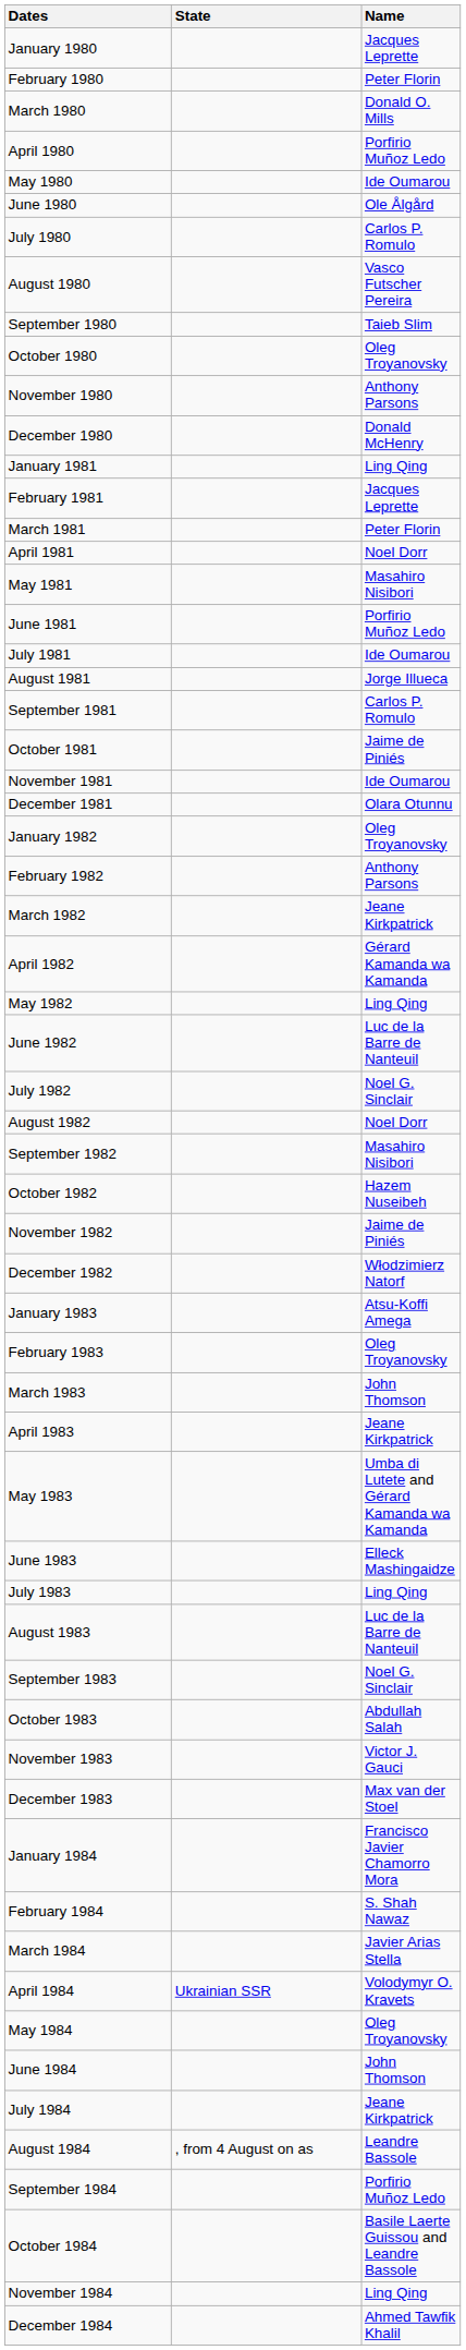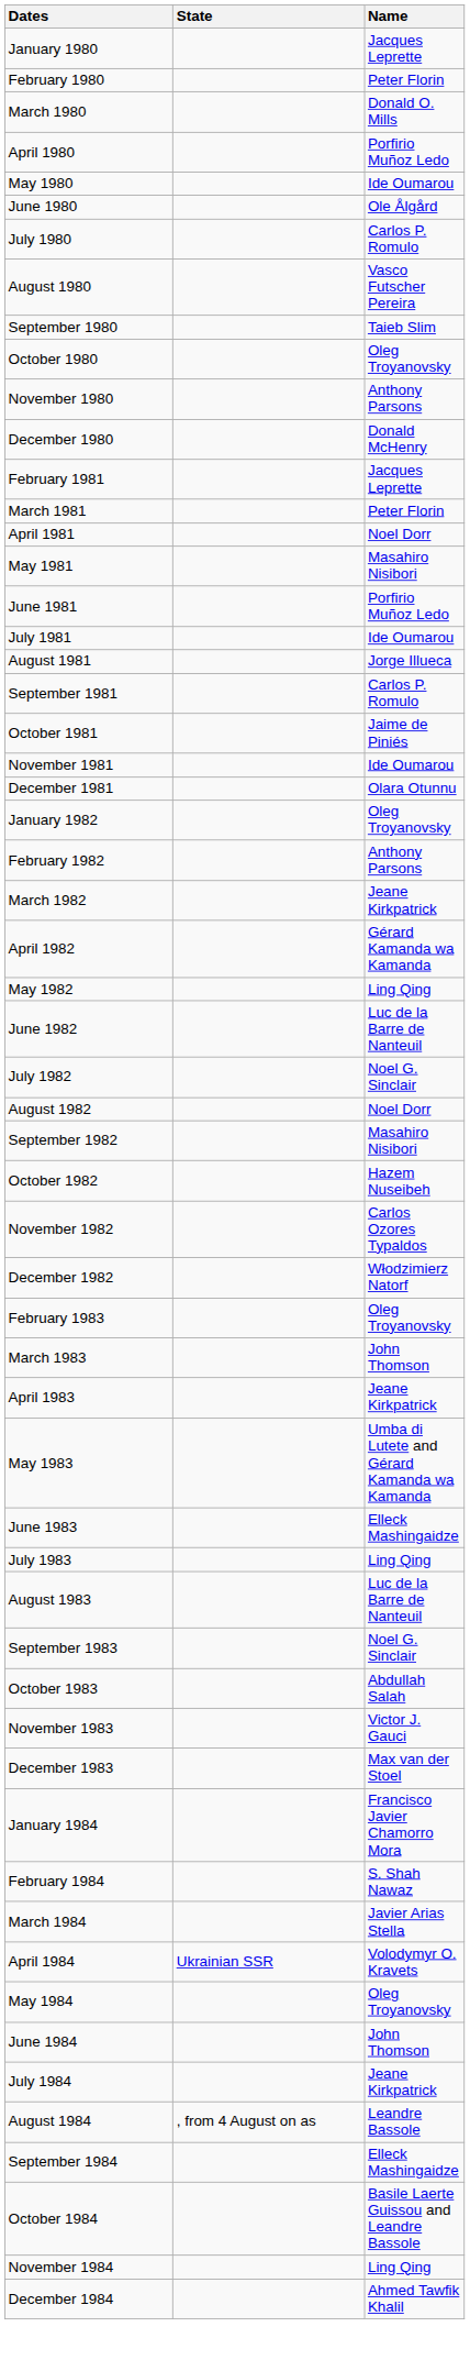- row: January 1981 | Ling Qing
November 1982 | Name: Jaime de Piniés -> Carlos Ozores Typaldos
- row: January 1983 | Atsu-Koffi Amega
September 1984 | Name: Porfirio Muñoz Ledo -> Elleck Mashingaidze
